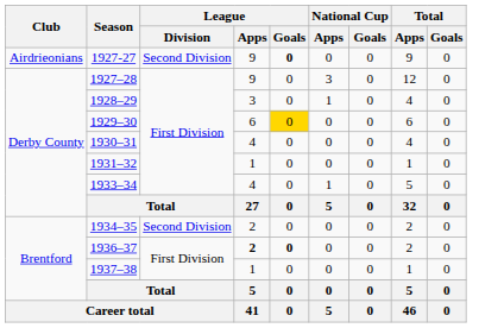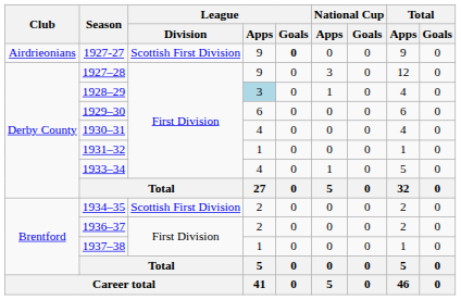1927-27 | League / Division: Second Division -> Scottish First Division
1928–29 | League / Apps: no background -> lightblue background
1929–30 | League / Goals: gold background -> no background
1934–35 | League / Division: Second Division -> Scottish First Division
1936–37 | League / Apps: bold -> normal
1936–37 | League / Goals: bold -> normal
